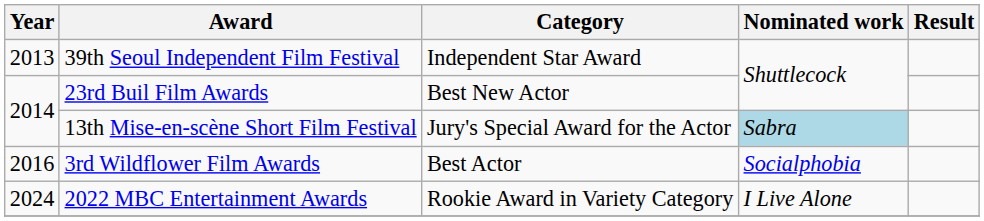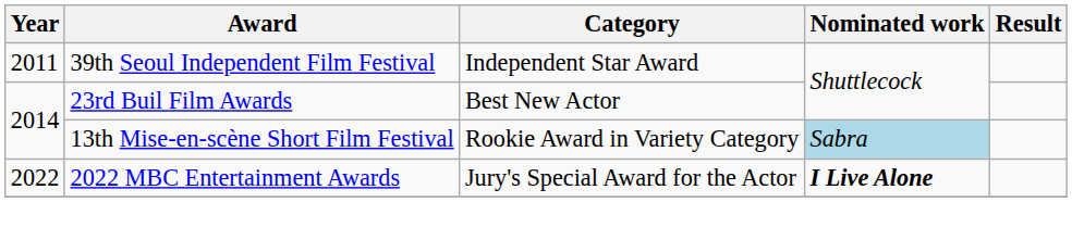39th Seoul Independent Film Festival | Year: 2013 -> 2011
13th Mise-en-scène Short Film Festival | Category: Jury's Special Award for the Actor -> Rookie Award in Variety Category
- row: 2016 | 3rd Wildflower Film Awards | Best Actor | Socialphobia
2022 MBC Entertainment Awards | Year: 2024 -> 2022
2022 MBC Entertainment Awards | Category: Rookie Award in Variety Category -> Jury's Special Award for the Actor
2022 MBC Entertainment Awards | Nominated work: normal -> bold
